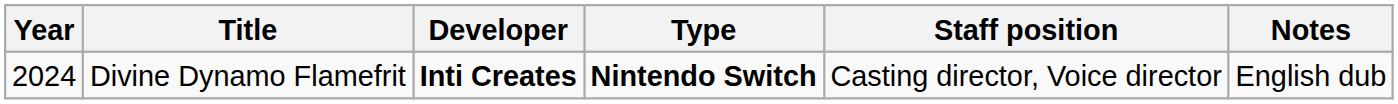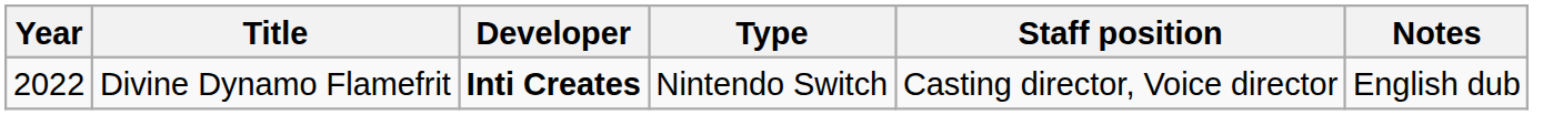Divine Dynamo Flamefrit | Year: 2024 -> 2022
Divine Dynamo Flamefrit | Type: bold -> normal
